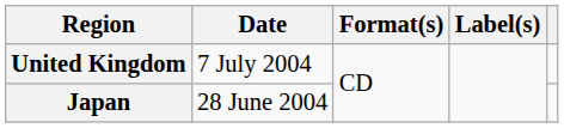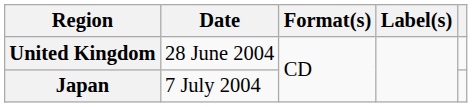United Kingdom | Date: 7 July 2004 -> 28 June 2004
Japan | Date: 28 June 2004 -> 7 July 2004
